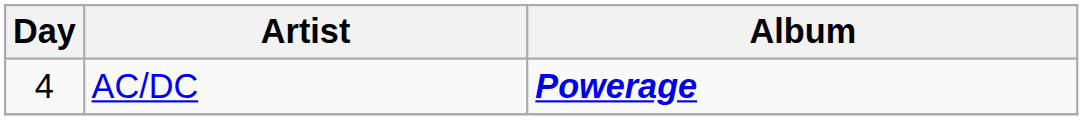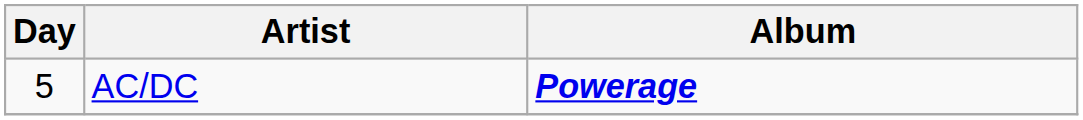AC/DC | Day: 4 -> 5
